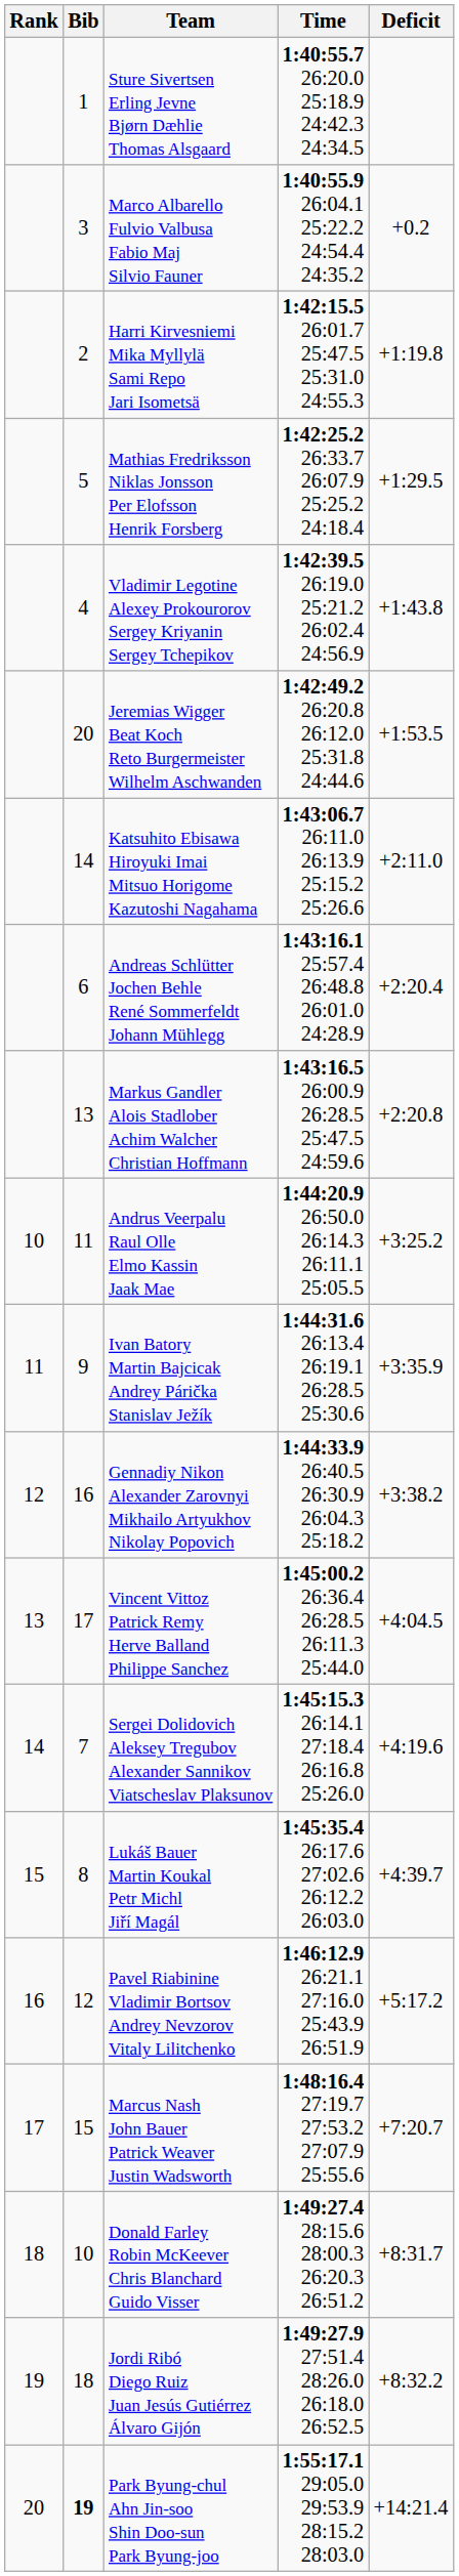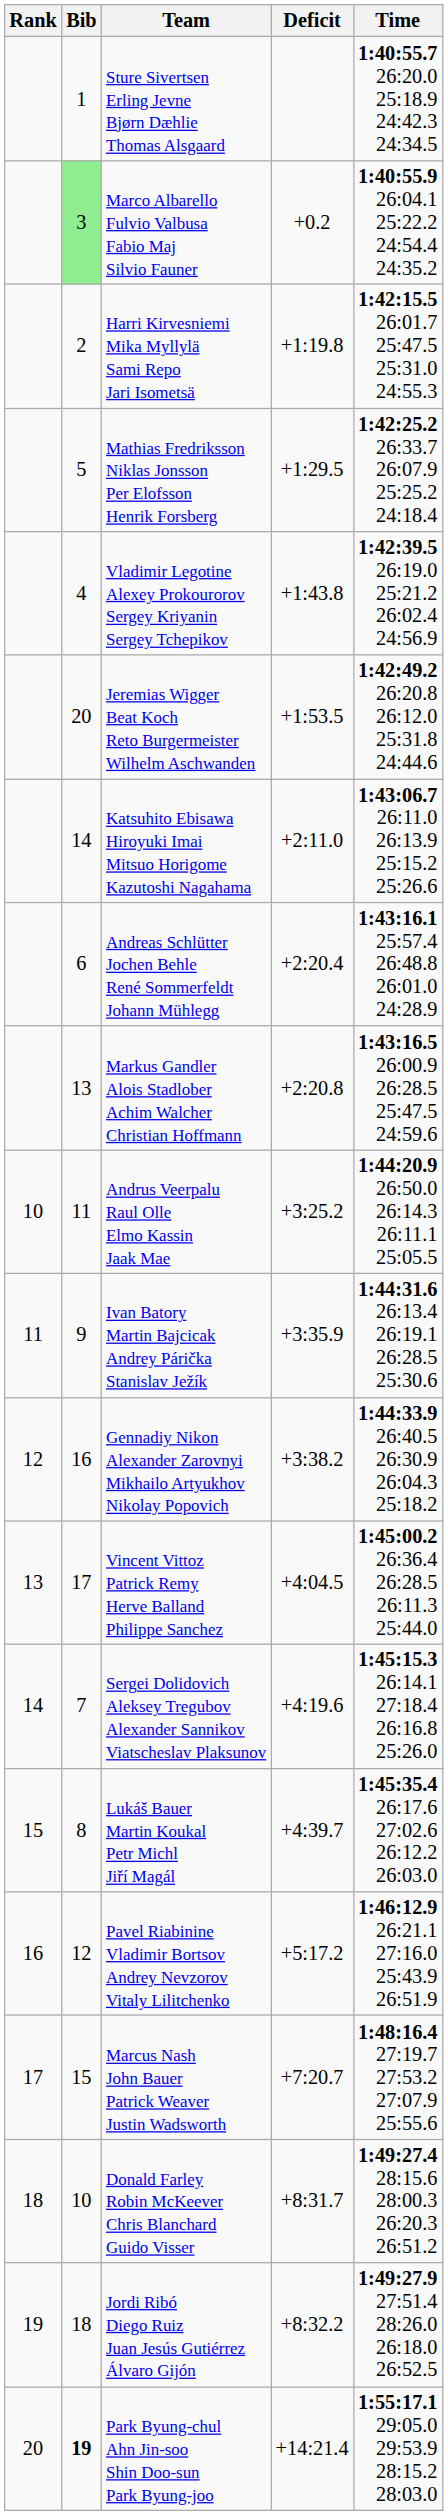columns swapped: Time <-> Deficit
Marco Albarello Fulvio Valbusa Fabio Maj Silvio Fauner | Bib: no background -> lightgreen background
